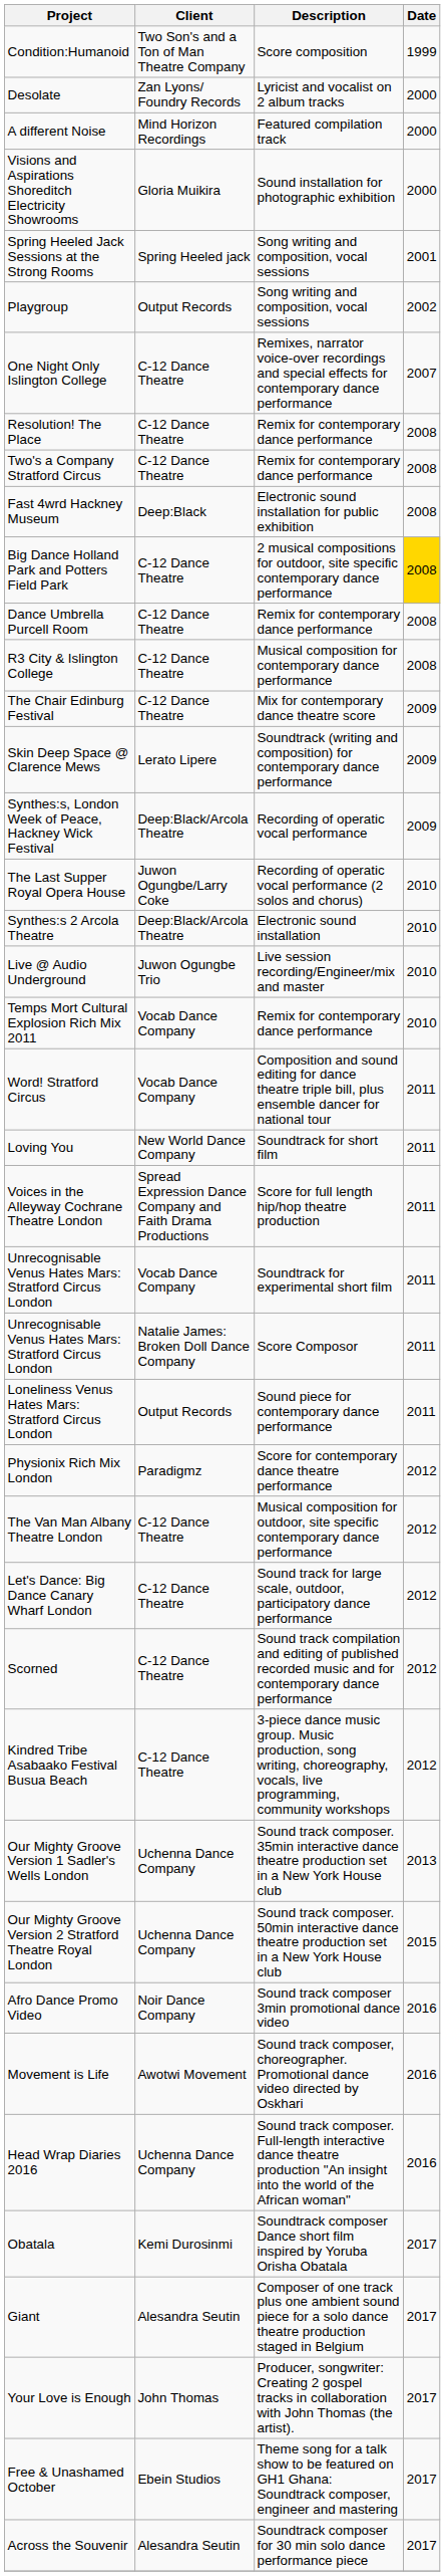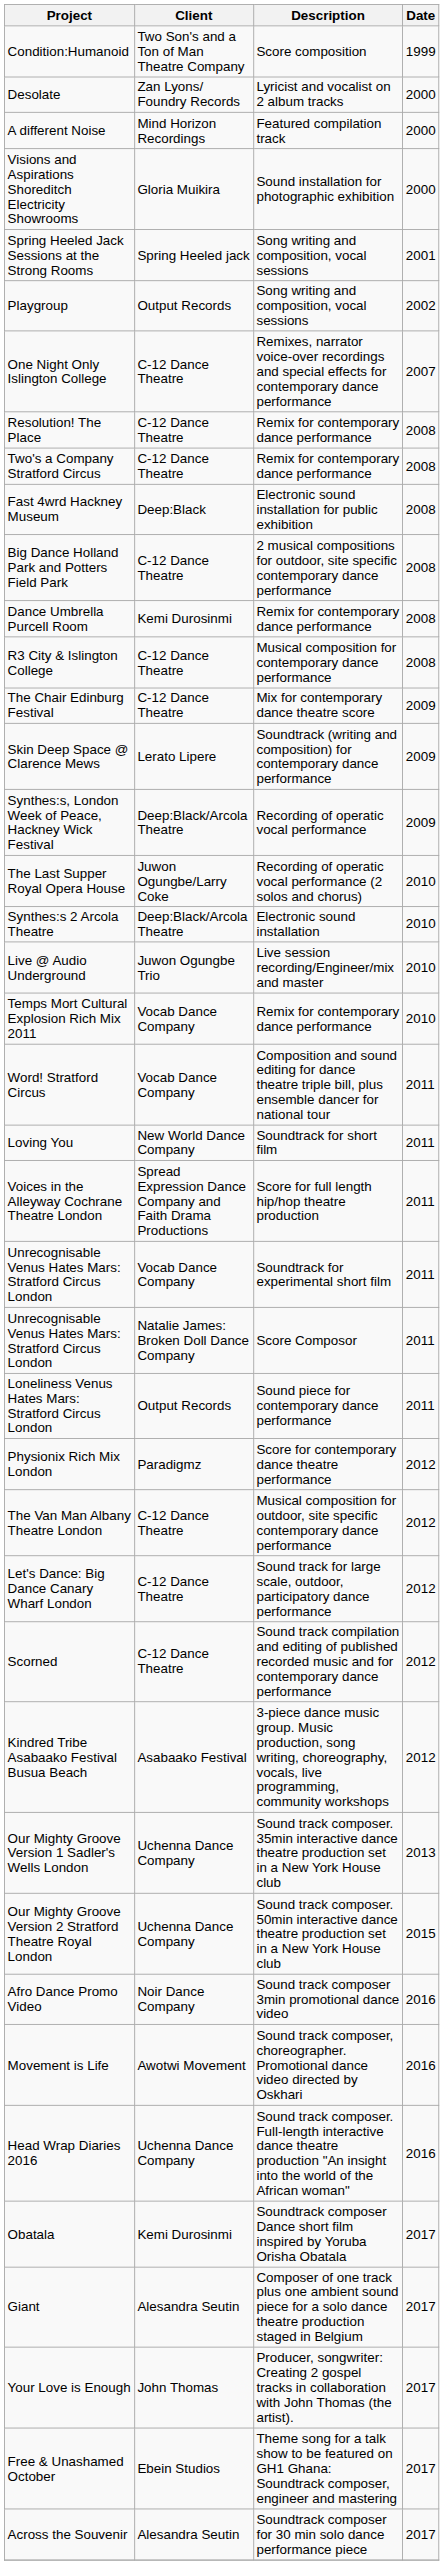Big Dance Holland Park and Potters Field Park | Date: gold background -> no background
Dance Umbrella Purcell Room | Client: C-12 Dance Theatre -> Kemi Durosinmi
Kindred Tribe Asabaako Festival Busua Beach | Client: C-12 Dance Theatre -> Asabaako Festival
